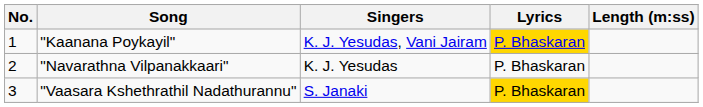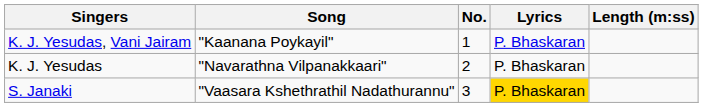columns swapped: No. <-> Singers
"Kaanana Poykayil" | Lyrics: gold background -> no background
